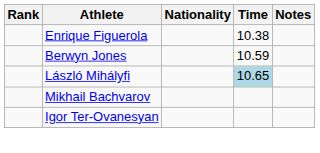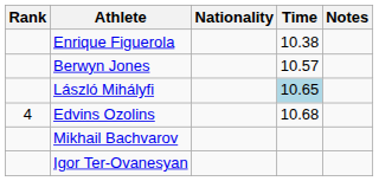Berwyn Jones | Time: 10.59 -> 10.57
+ row: 4 | Edvins Ozolins | 10.68
